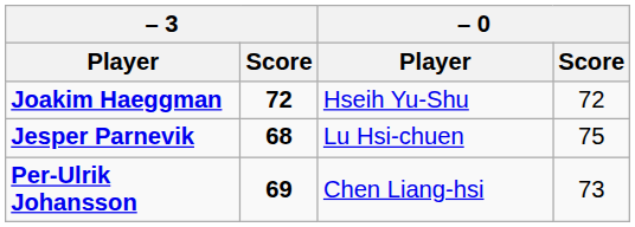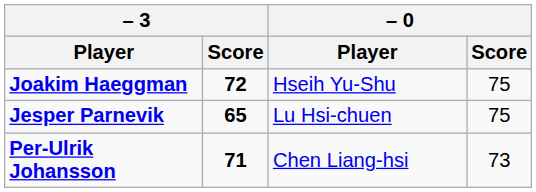Joakim Haeggman | – 0 / Score: 72 -> 75
Jesper Parnevik | – 3 / Score: 68 -> 65
Per-Ulrik Johansson | – 3 / Score: 69 -> 71
